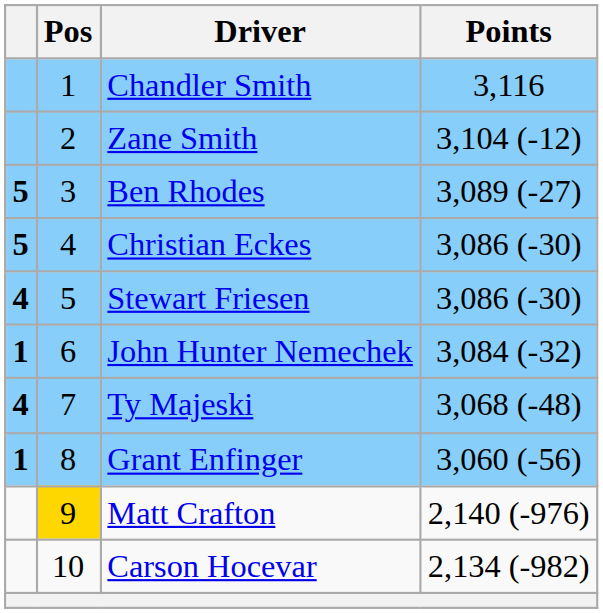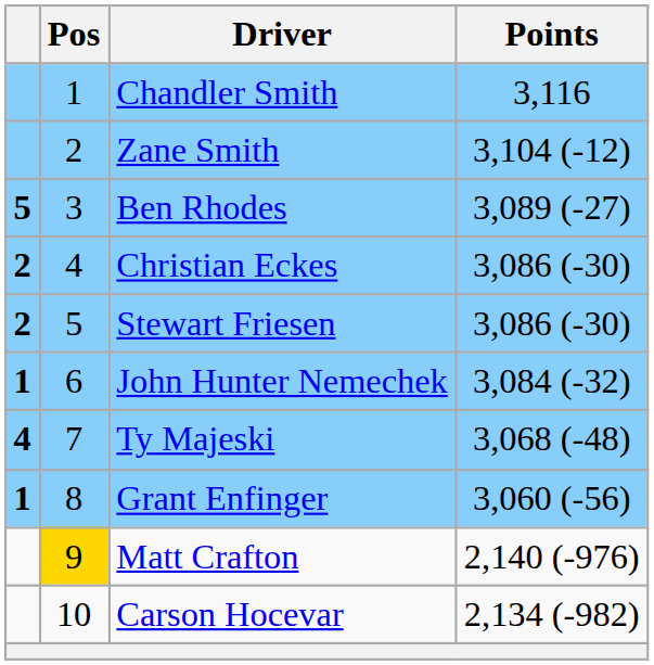Christian Eckes | column 1: 5 -> 2
Stewart Friesen | column 1: 4 -> 2
